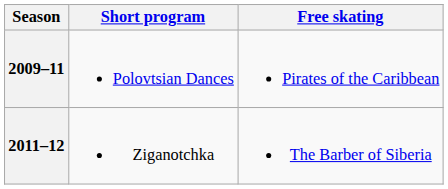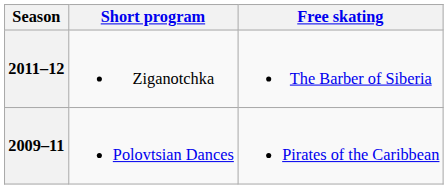rows swapped: 2011–12 <-> 2009–11
